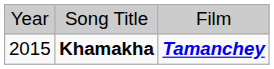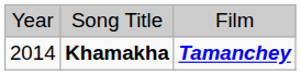Khamakha | column 1: 2015 -> 2014
